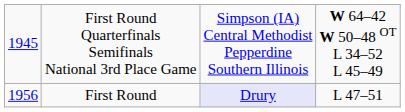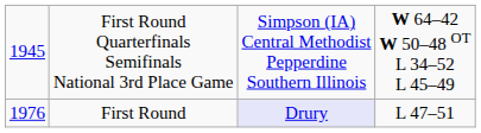First Round | column 1: 1956 -> 1976
